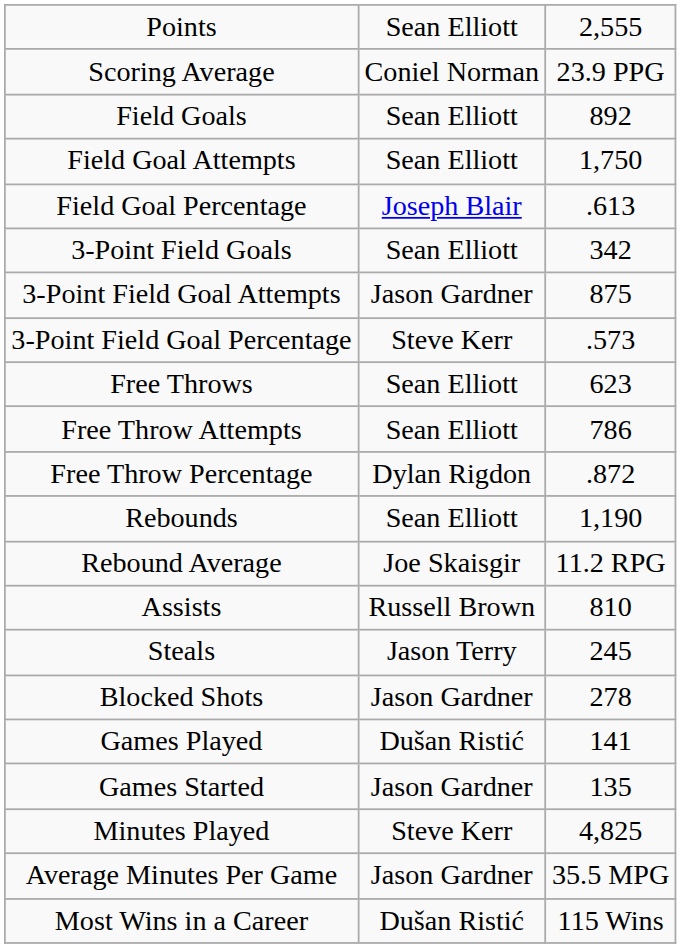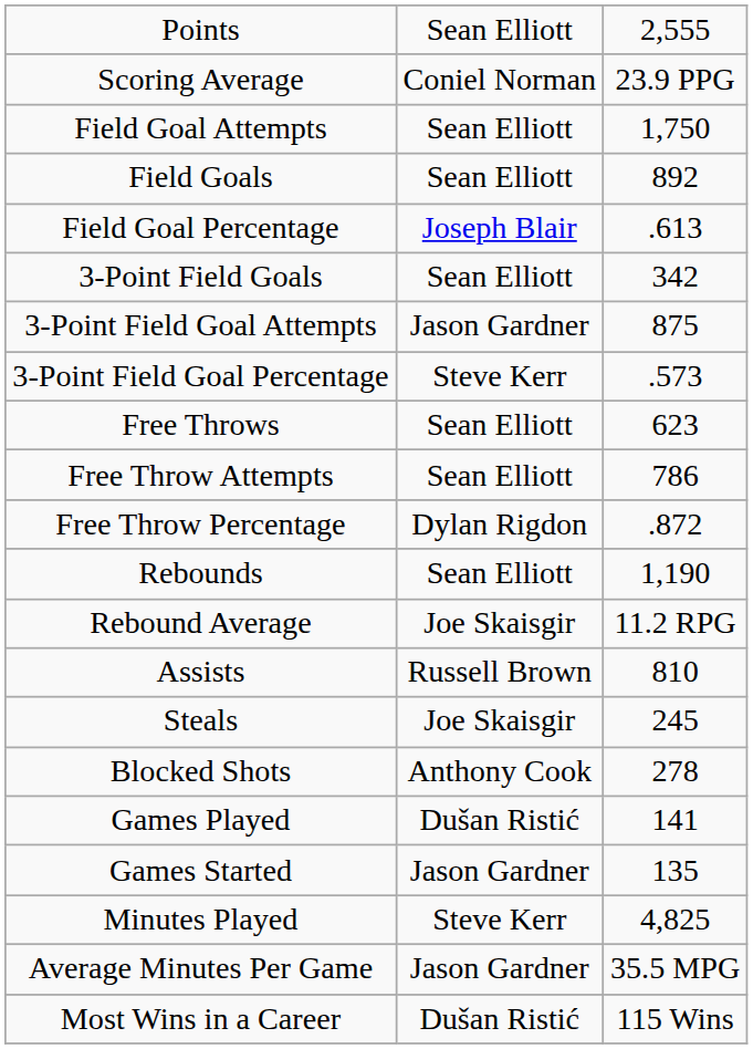rows swapped: Field Goals <-> Field Goal Attempts
Steals | column 2: Jason Terry -> Joe Skaisgir
Blocked Shots | column 2: Jason Gardner -> Anthony Cook
